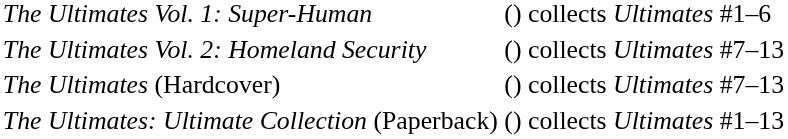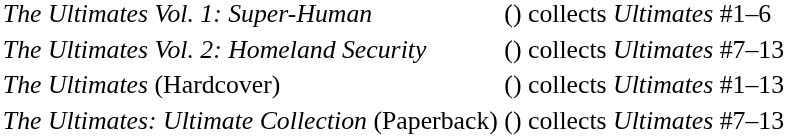The Ultimates (Hardcover) | column 3: collects Ultimates #7–13 -> collects Ultimates #1–13
The Ultimates: Ultimate Collection (Paperback) | column 3: collects Ultimates #1–13 -> collects Ultimates #7–13
